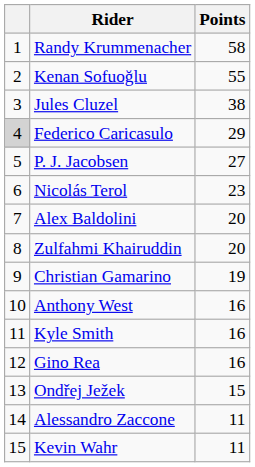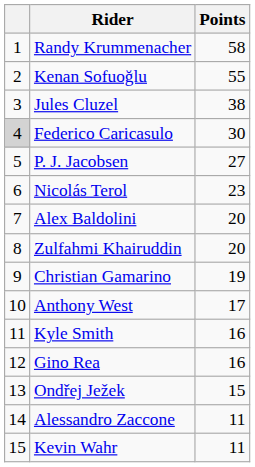Federico Caricasulo | Points: 29 -> 30
Anthony West | Points: 16 -> 17
